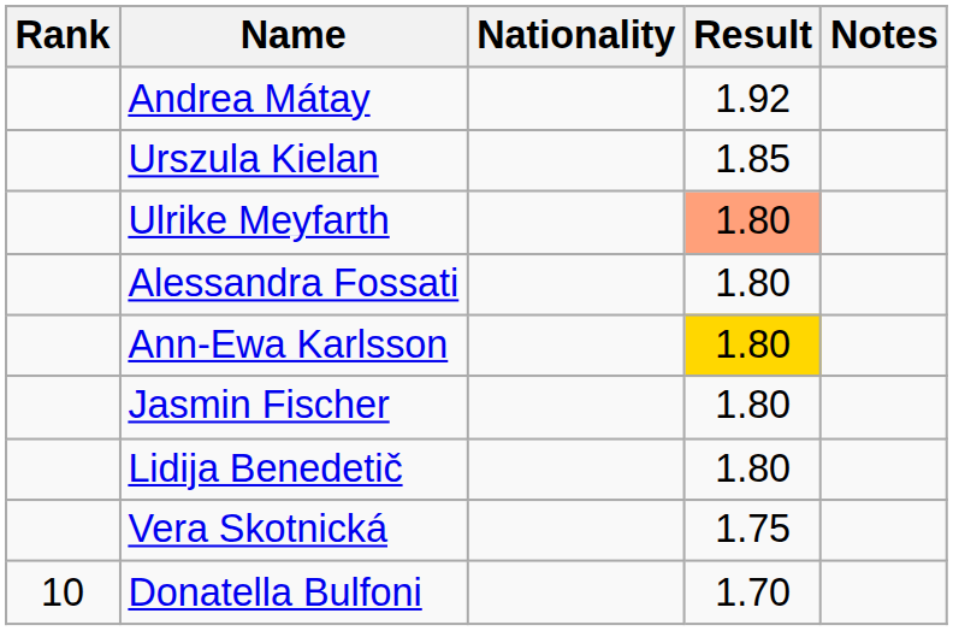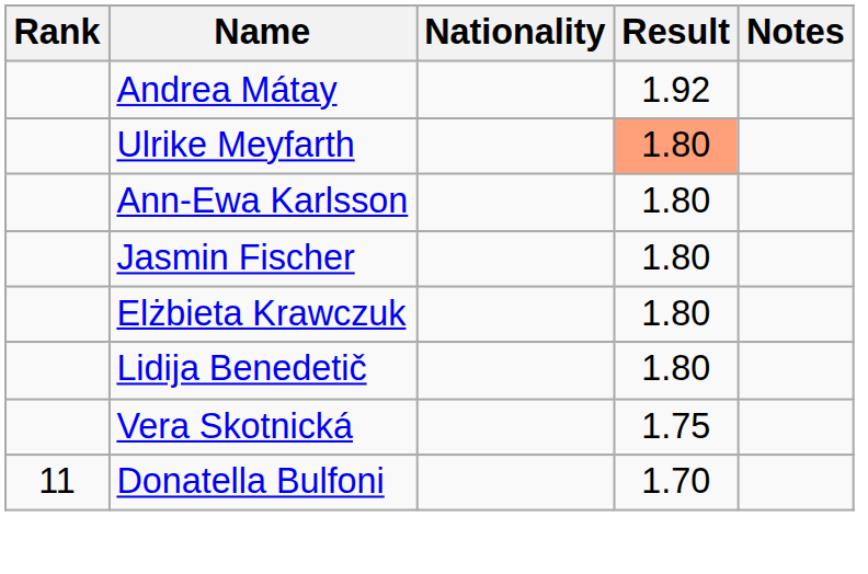- row: Urszula Kielan | 1.85
- row: Alessandra Fossati | 1.80
Ann-Ewa Karlsson | Result: gold background -> no background
+ row: Elżbieta Krawczuk | 1.80
Donatella Bulfoni | Rank: 10 -> 11
